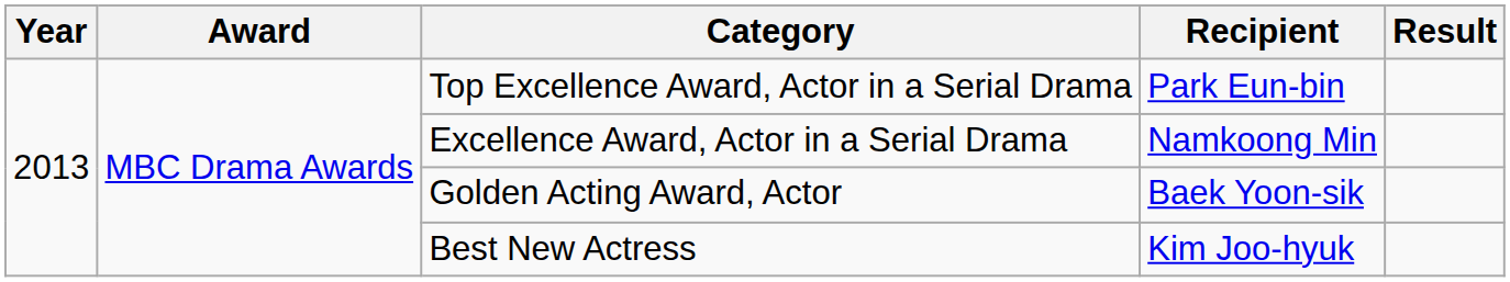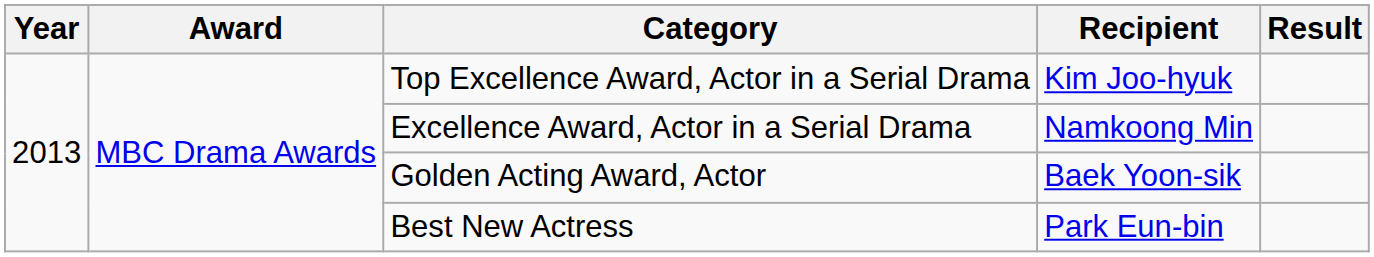Top Excellence Award, Actor in a Serial Drama | Recipient: Park Eun-bin -> Kim Joo-hyuk
Best New Actress | Recipient: Kim Joo-hyuk -> Park Eun-bin
